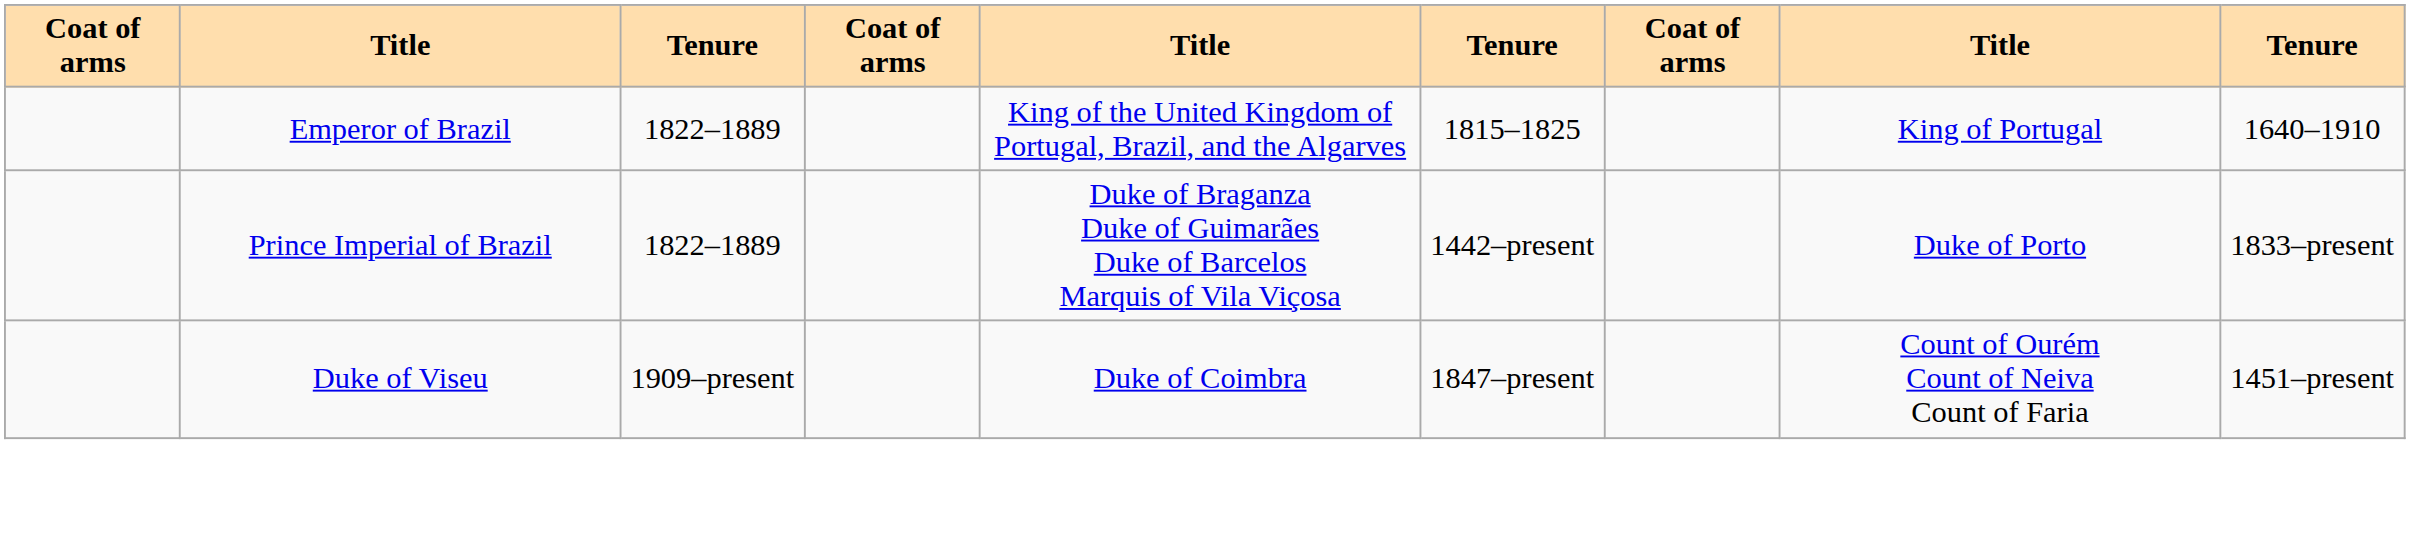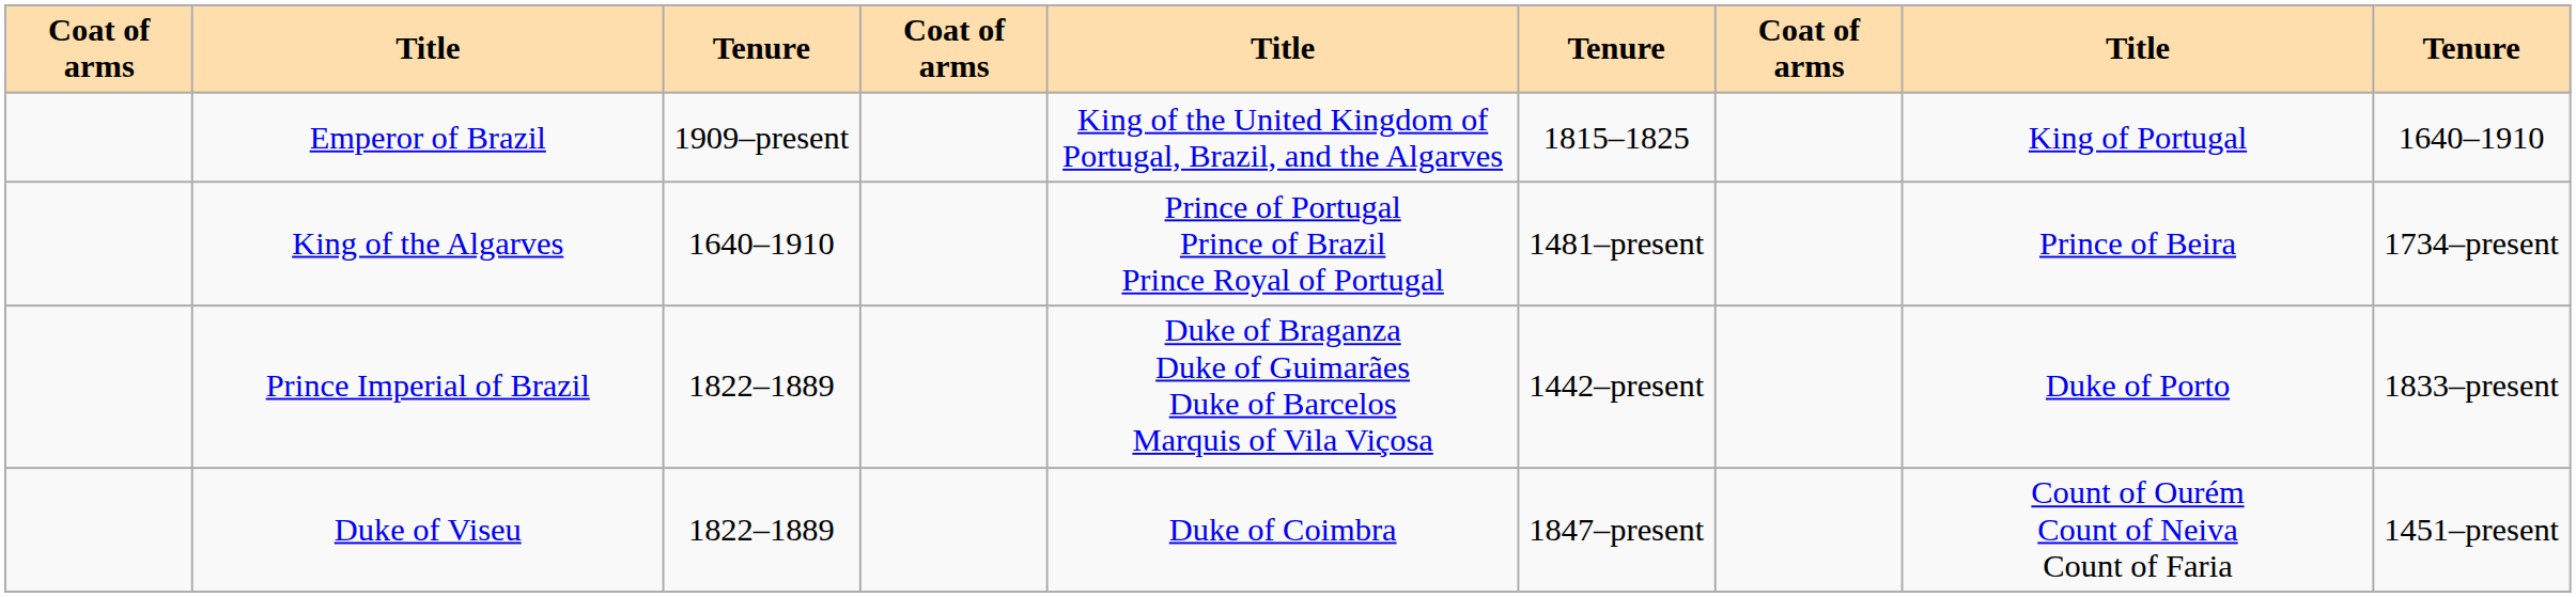Emperor of Brazil | column 3: 1822–1889 -> 1909–present
+ row: King of the Algarves | 1640–1910 | Prince of Portugal Prince of Brazil Prince Royal of Portugal | 1481–present | Prince of Beira | 1734–present
Duke of Viseu | column 3: 1909–present -> 1822–1889
